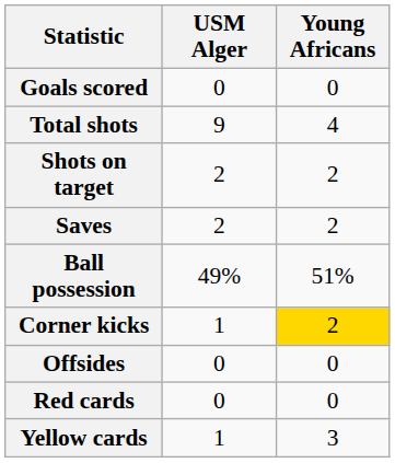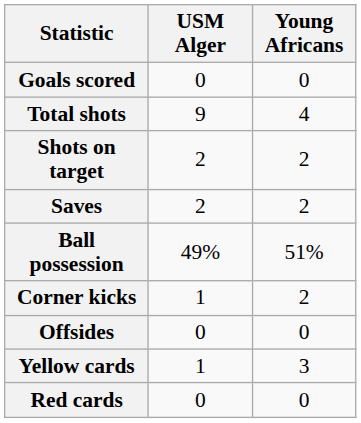Corner kicks | Young Africans: gold background -> no background
rows swapped: Yellow cards <-> Red cards
